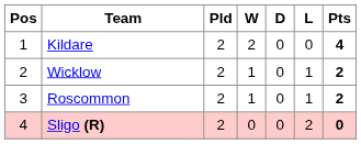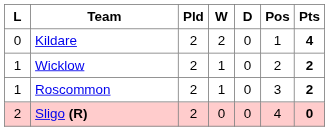columns swapped: Pos <-> L
